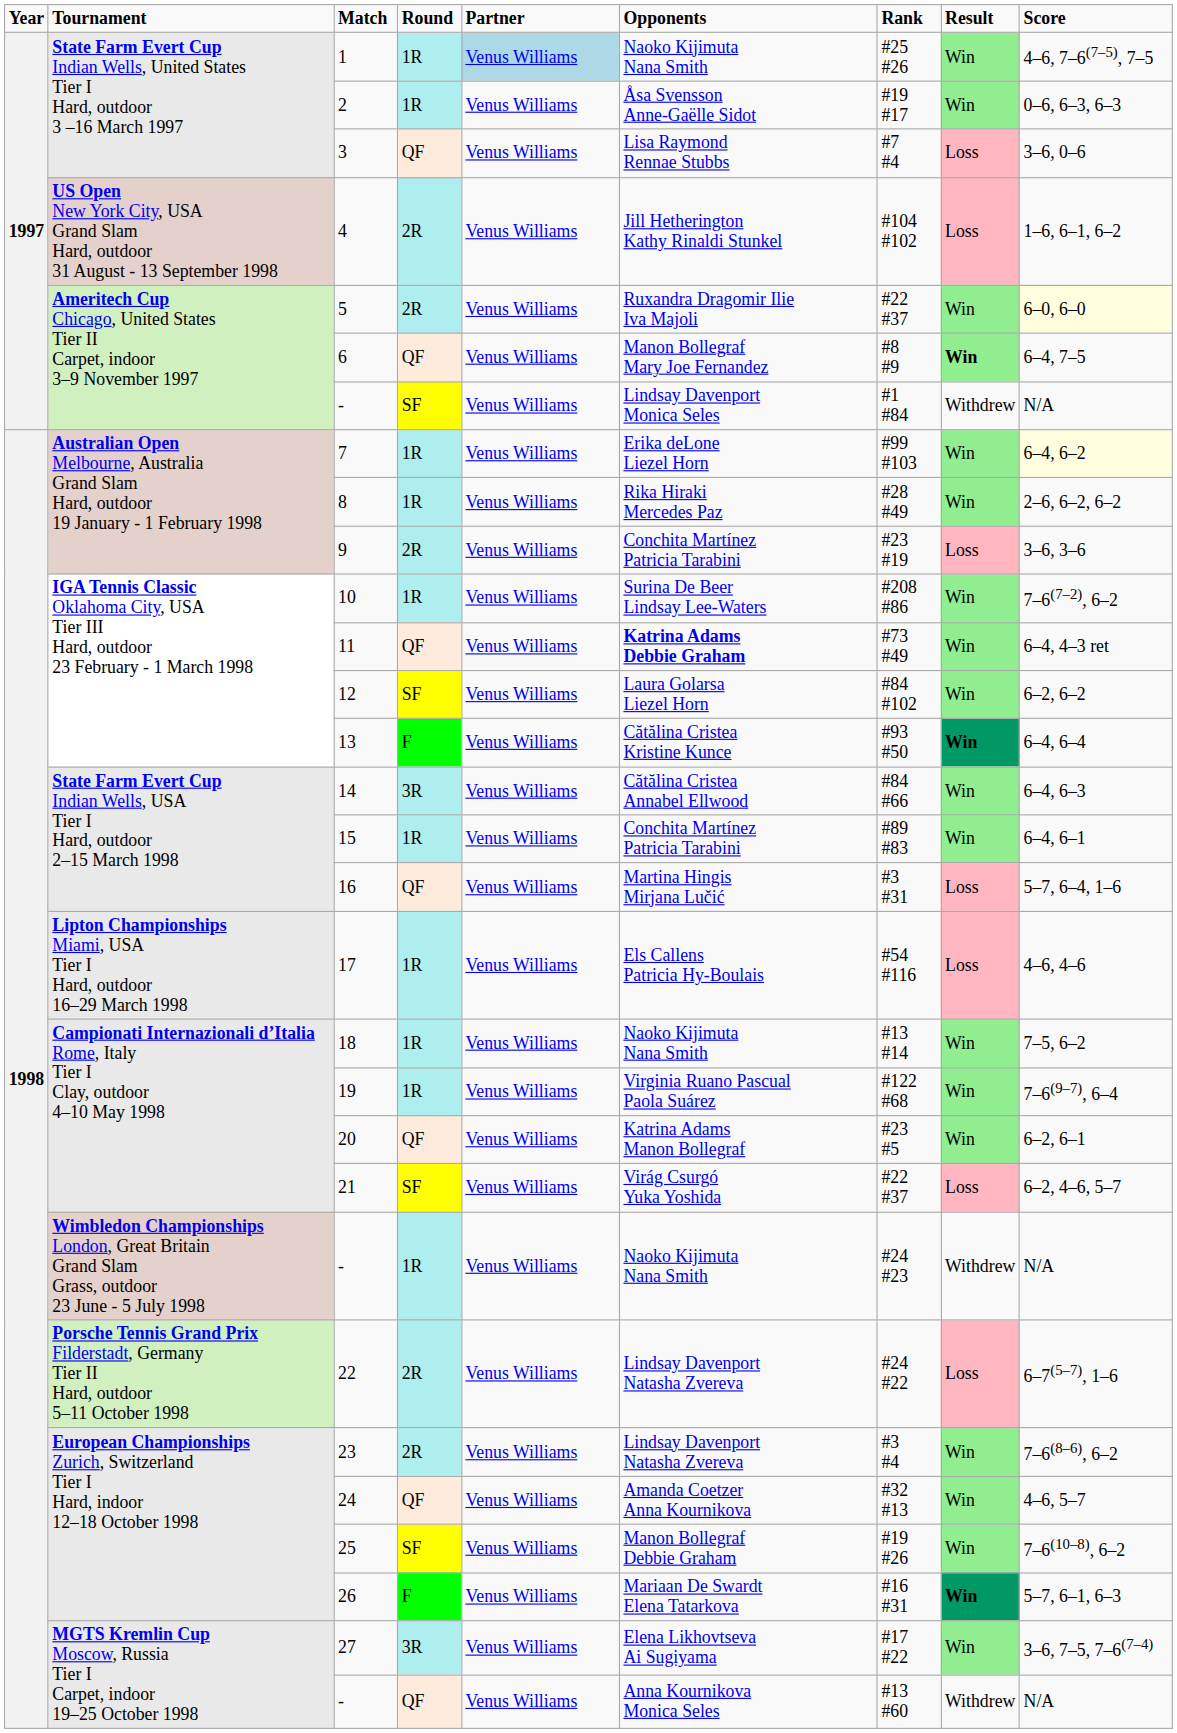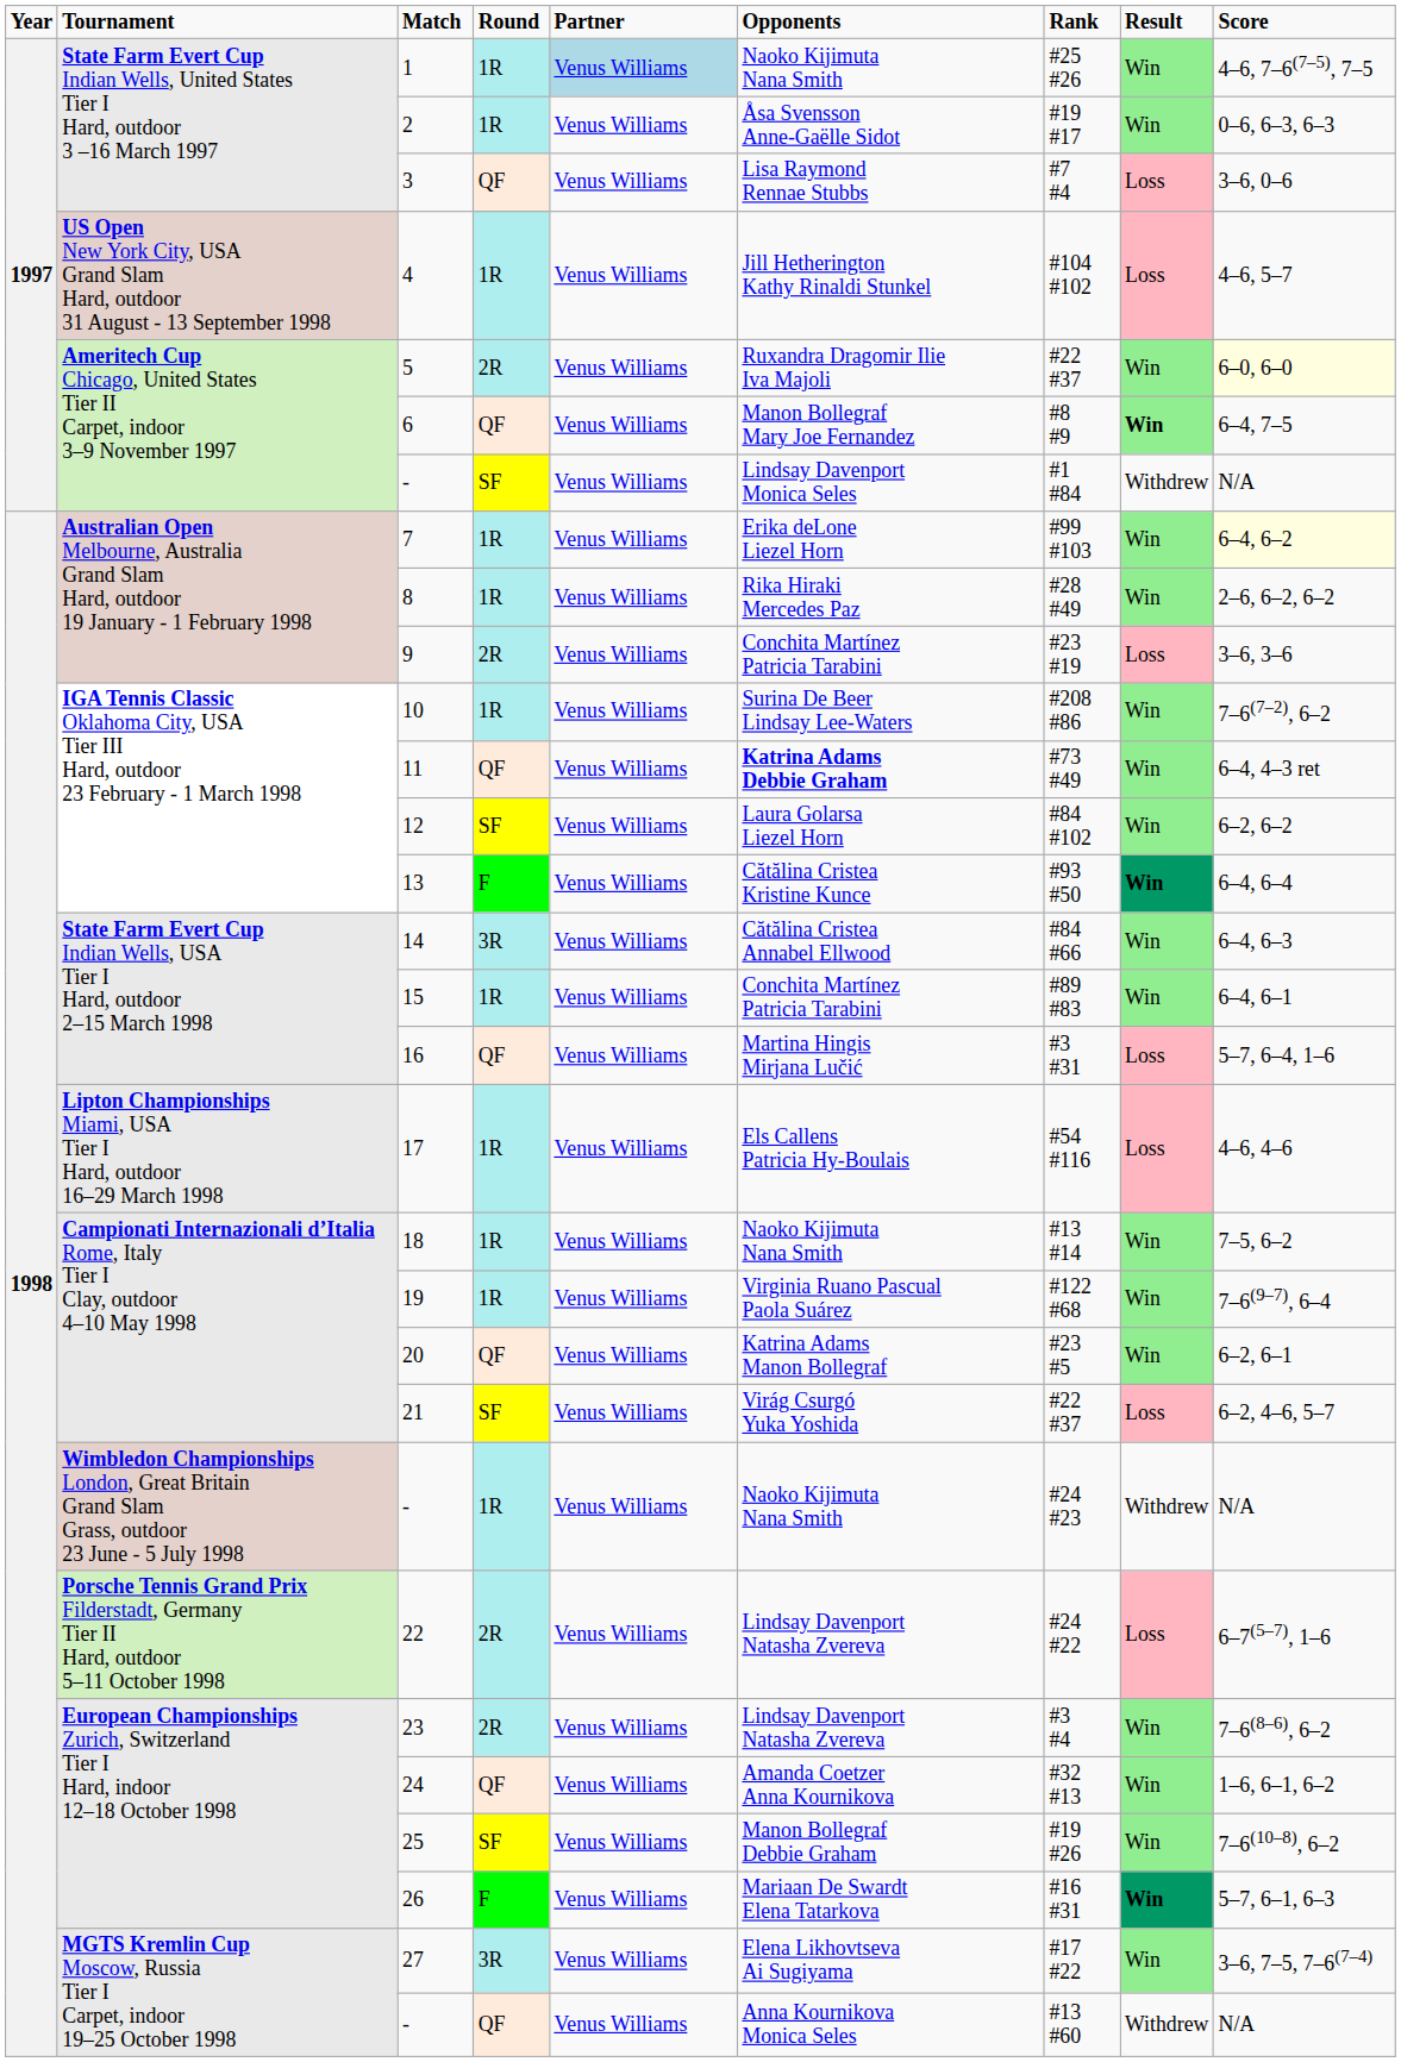4 | column 4: 2R -> 1R
4 | column 9: 1–6, 6–1, 6–2 -> 4–6, 5–7
24 | column 9: 4–6, 5–7 -> 1–6, 6–1, 6–2
